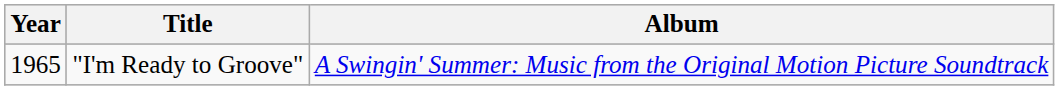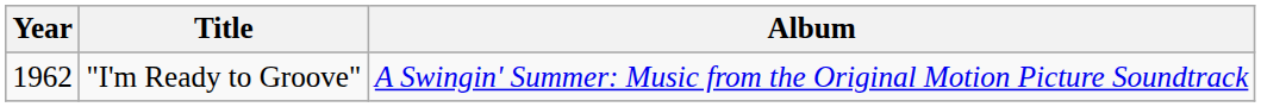"I'm Ready to Groove" | Year: 1965 -> 1962
